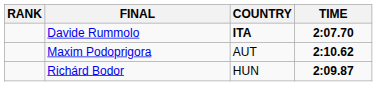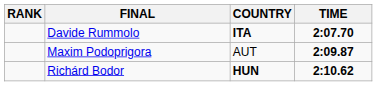Maxim Podoprigora | TIME: 2:10.62 -> 2:09.87
Richárd Bodor | COUNTRY: normal -> bold
Richárd Bodor | TIME: 2:09.87 -> 2:10.62
